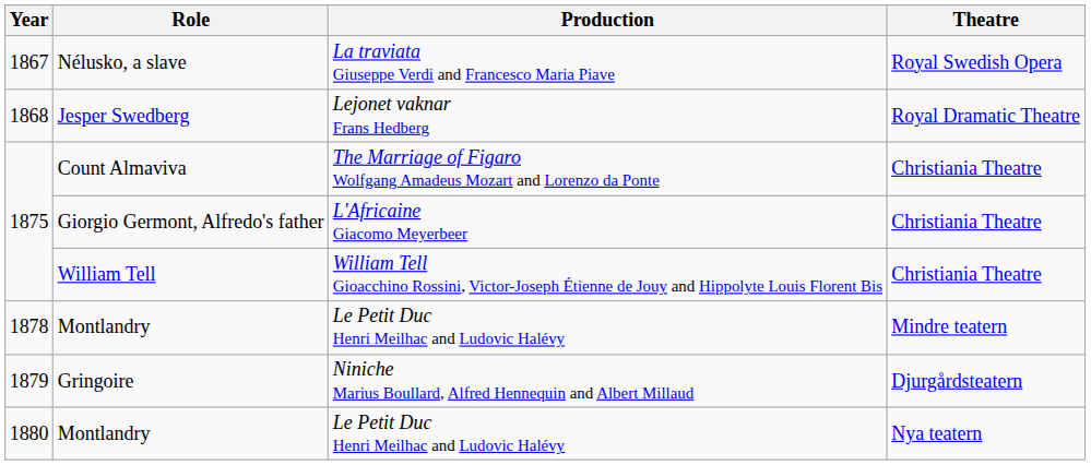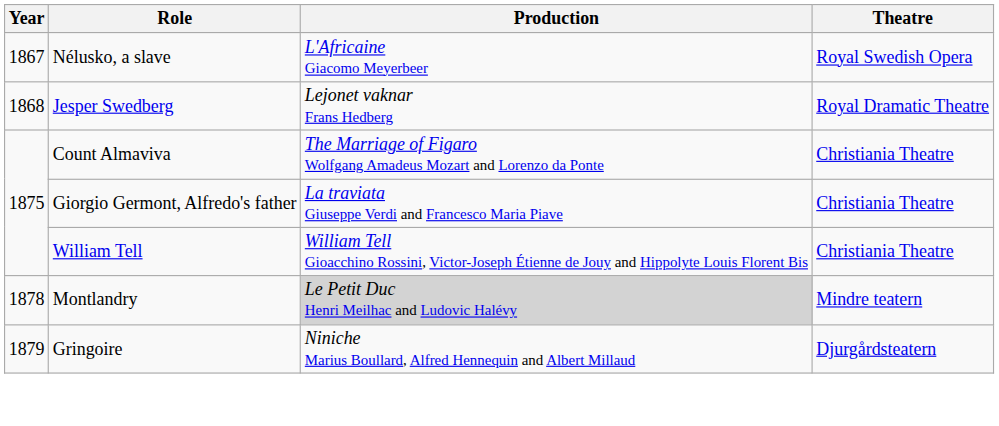Nélusko, a slave | Production: La traviata Giuseppe Verdi and Francesco Maria Piave -> L'Africaine Giacomo Meyerbeer
Giorgio Germont, Alfredo's father | Production: L'Africaine Giacomo Meyerbeer -> La traviata Giuseppe Verdi and Francesco Maria Piave
1878 / Montlandry | Production: no background -> lightgrey background
- row: 1880 | Montlandry | Le Petit Duc Henri Meilhac and Ludovic Halévy | Nya teatern
